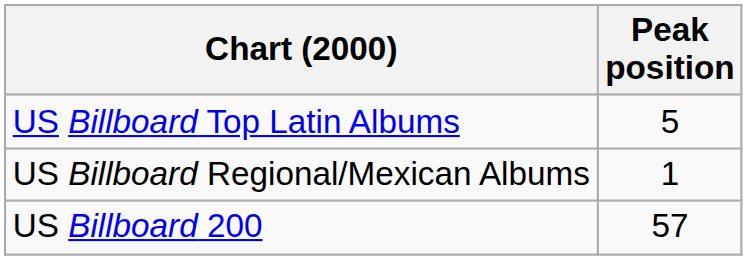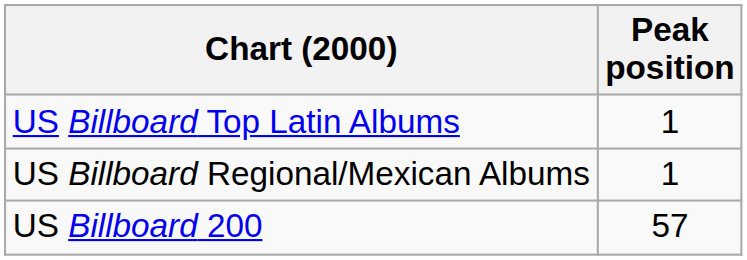US Billboard Top Latin Albums | Peak position: 5 -> 1
